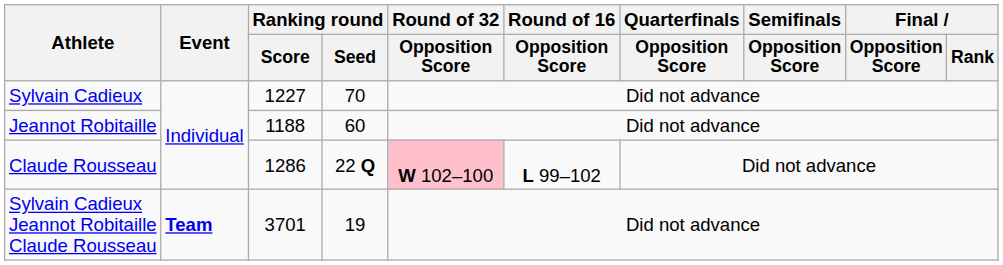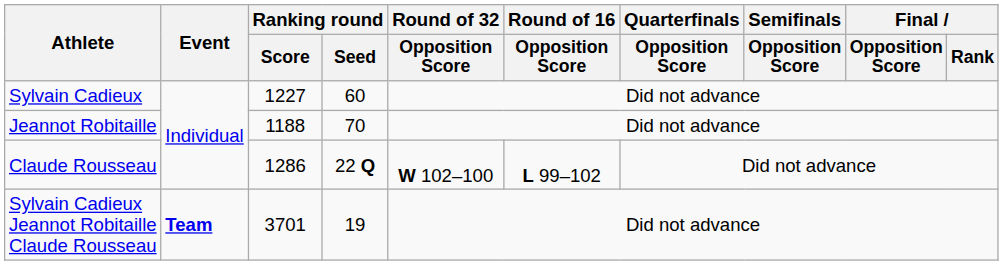Sylvain Cadieux | Ranking round / Seed: 70 -> 60
Jeannot Robitaille | Ranking round / Seed: 60 -> 70
Claude Rousseau | Round of 32 / Opposition Score: pink background -> no background
